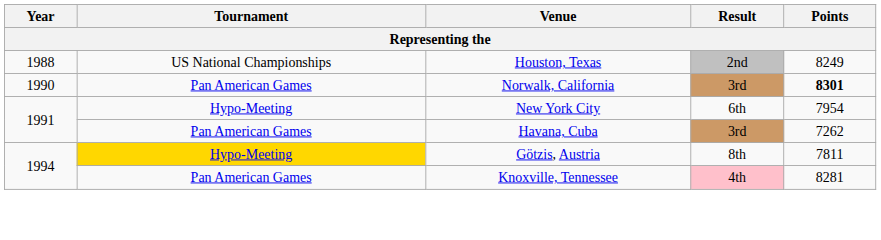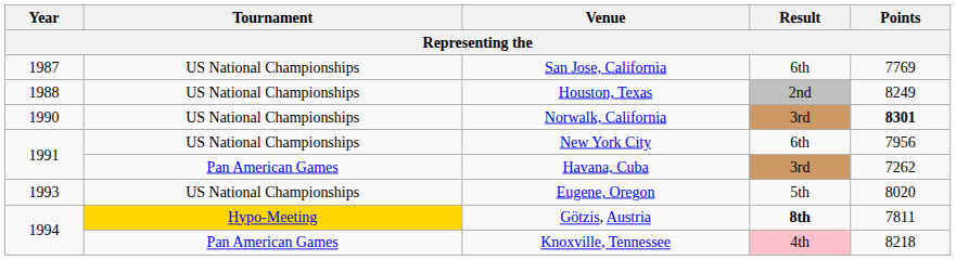+ row: 1987 | US National Championships | San Jose, California | 6th | 7769
Norwalk, California | Tournament: Pan American Games -> US National Championships
New York City | Tournament: Hypo-Meeting -> US National Championships
New York City | Points: 7954 -> 7956
+ row: 1993 | US National Championships | Eugene, Oregon | 5th | 8020
Götzis, Austria | Result: normal -> bold
Knoxville, Tennessee | Points: 8281 -> 8218
